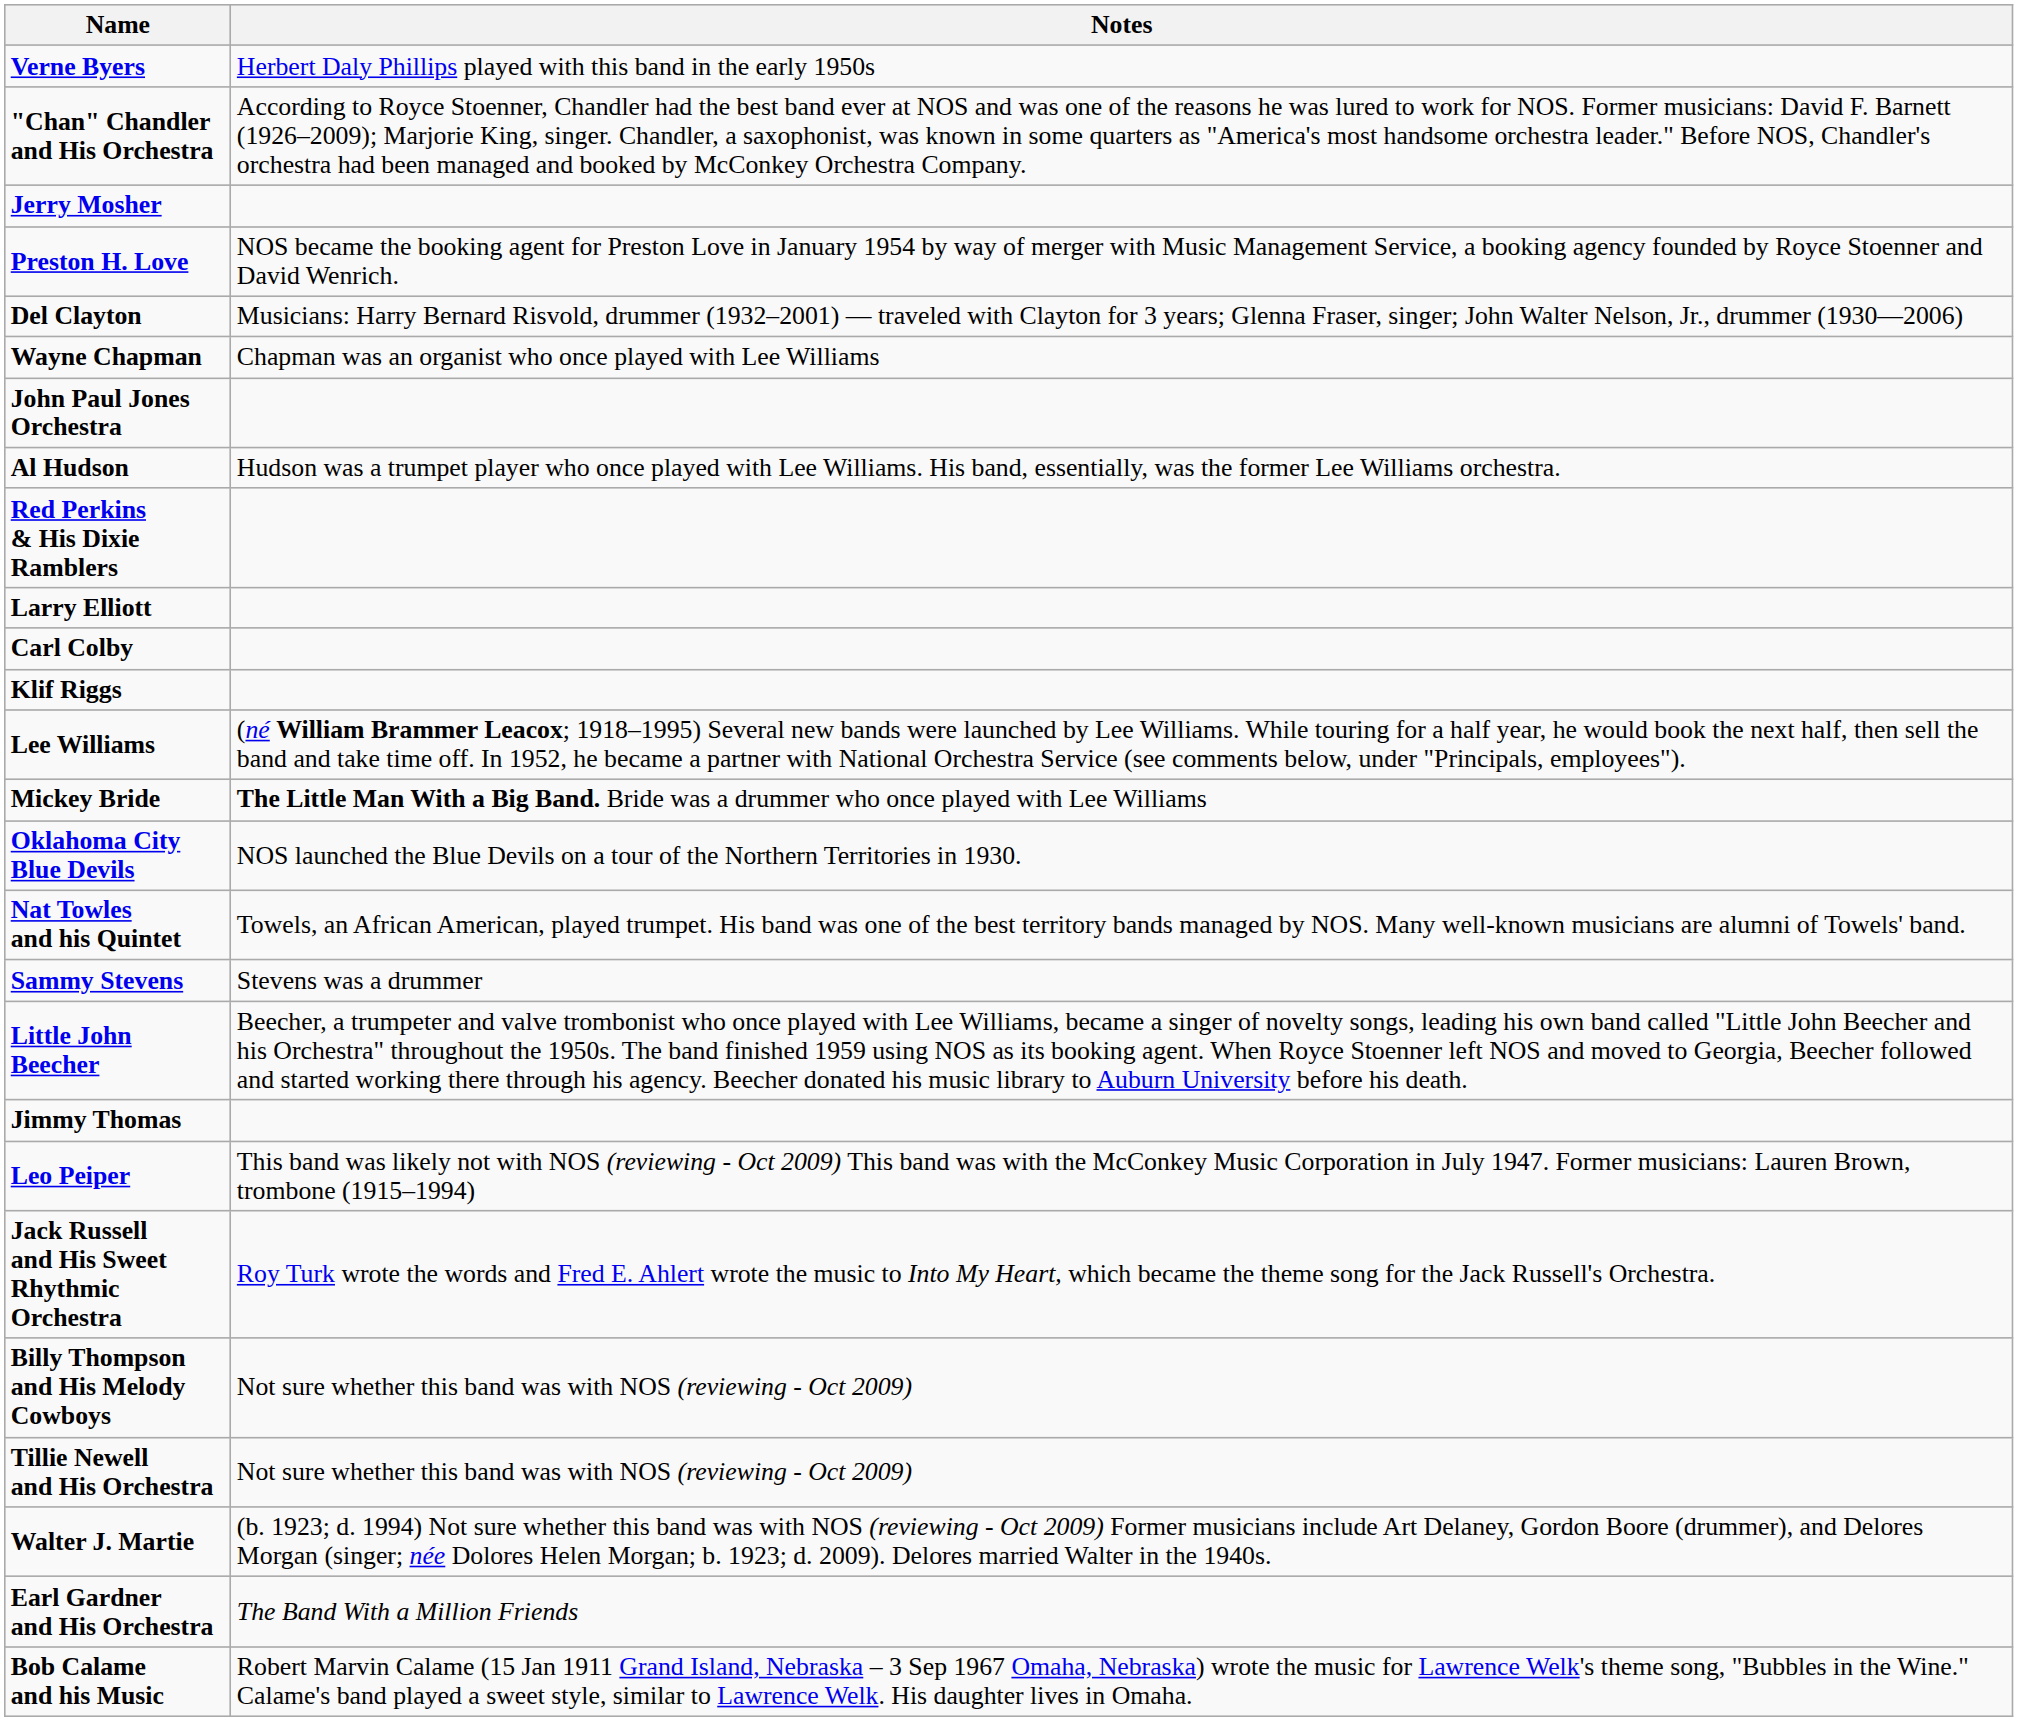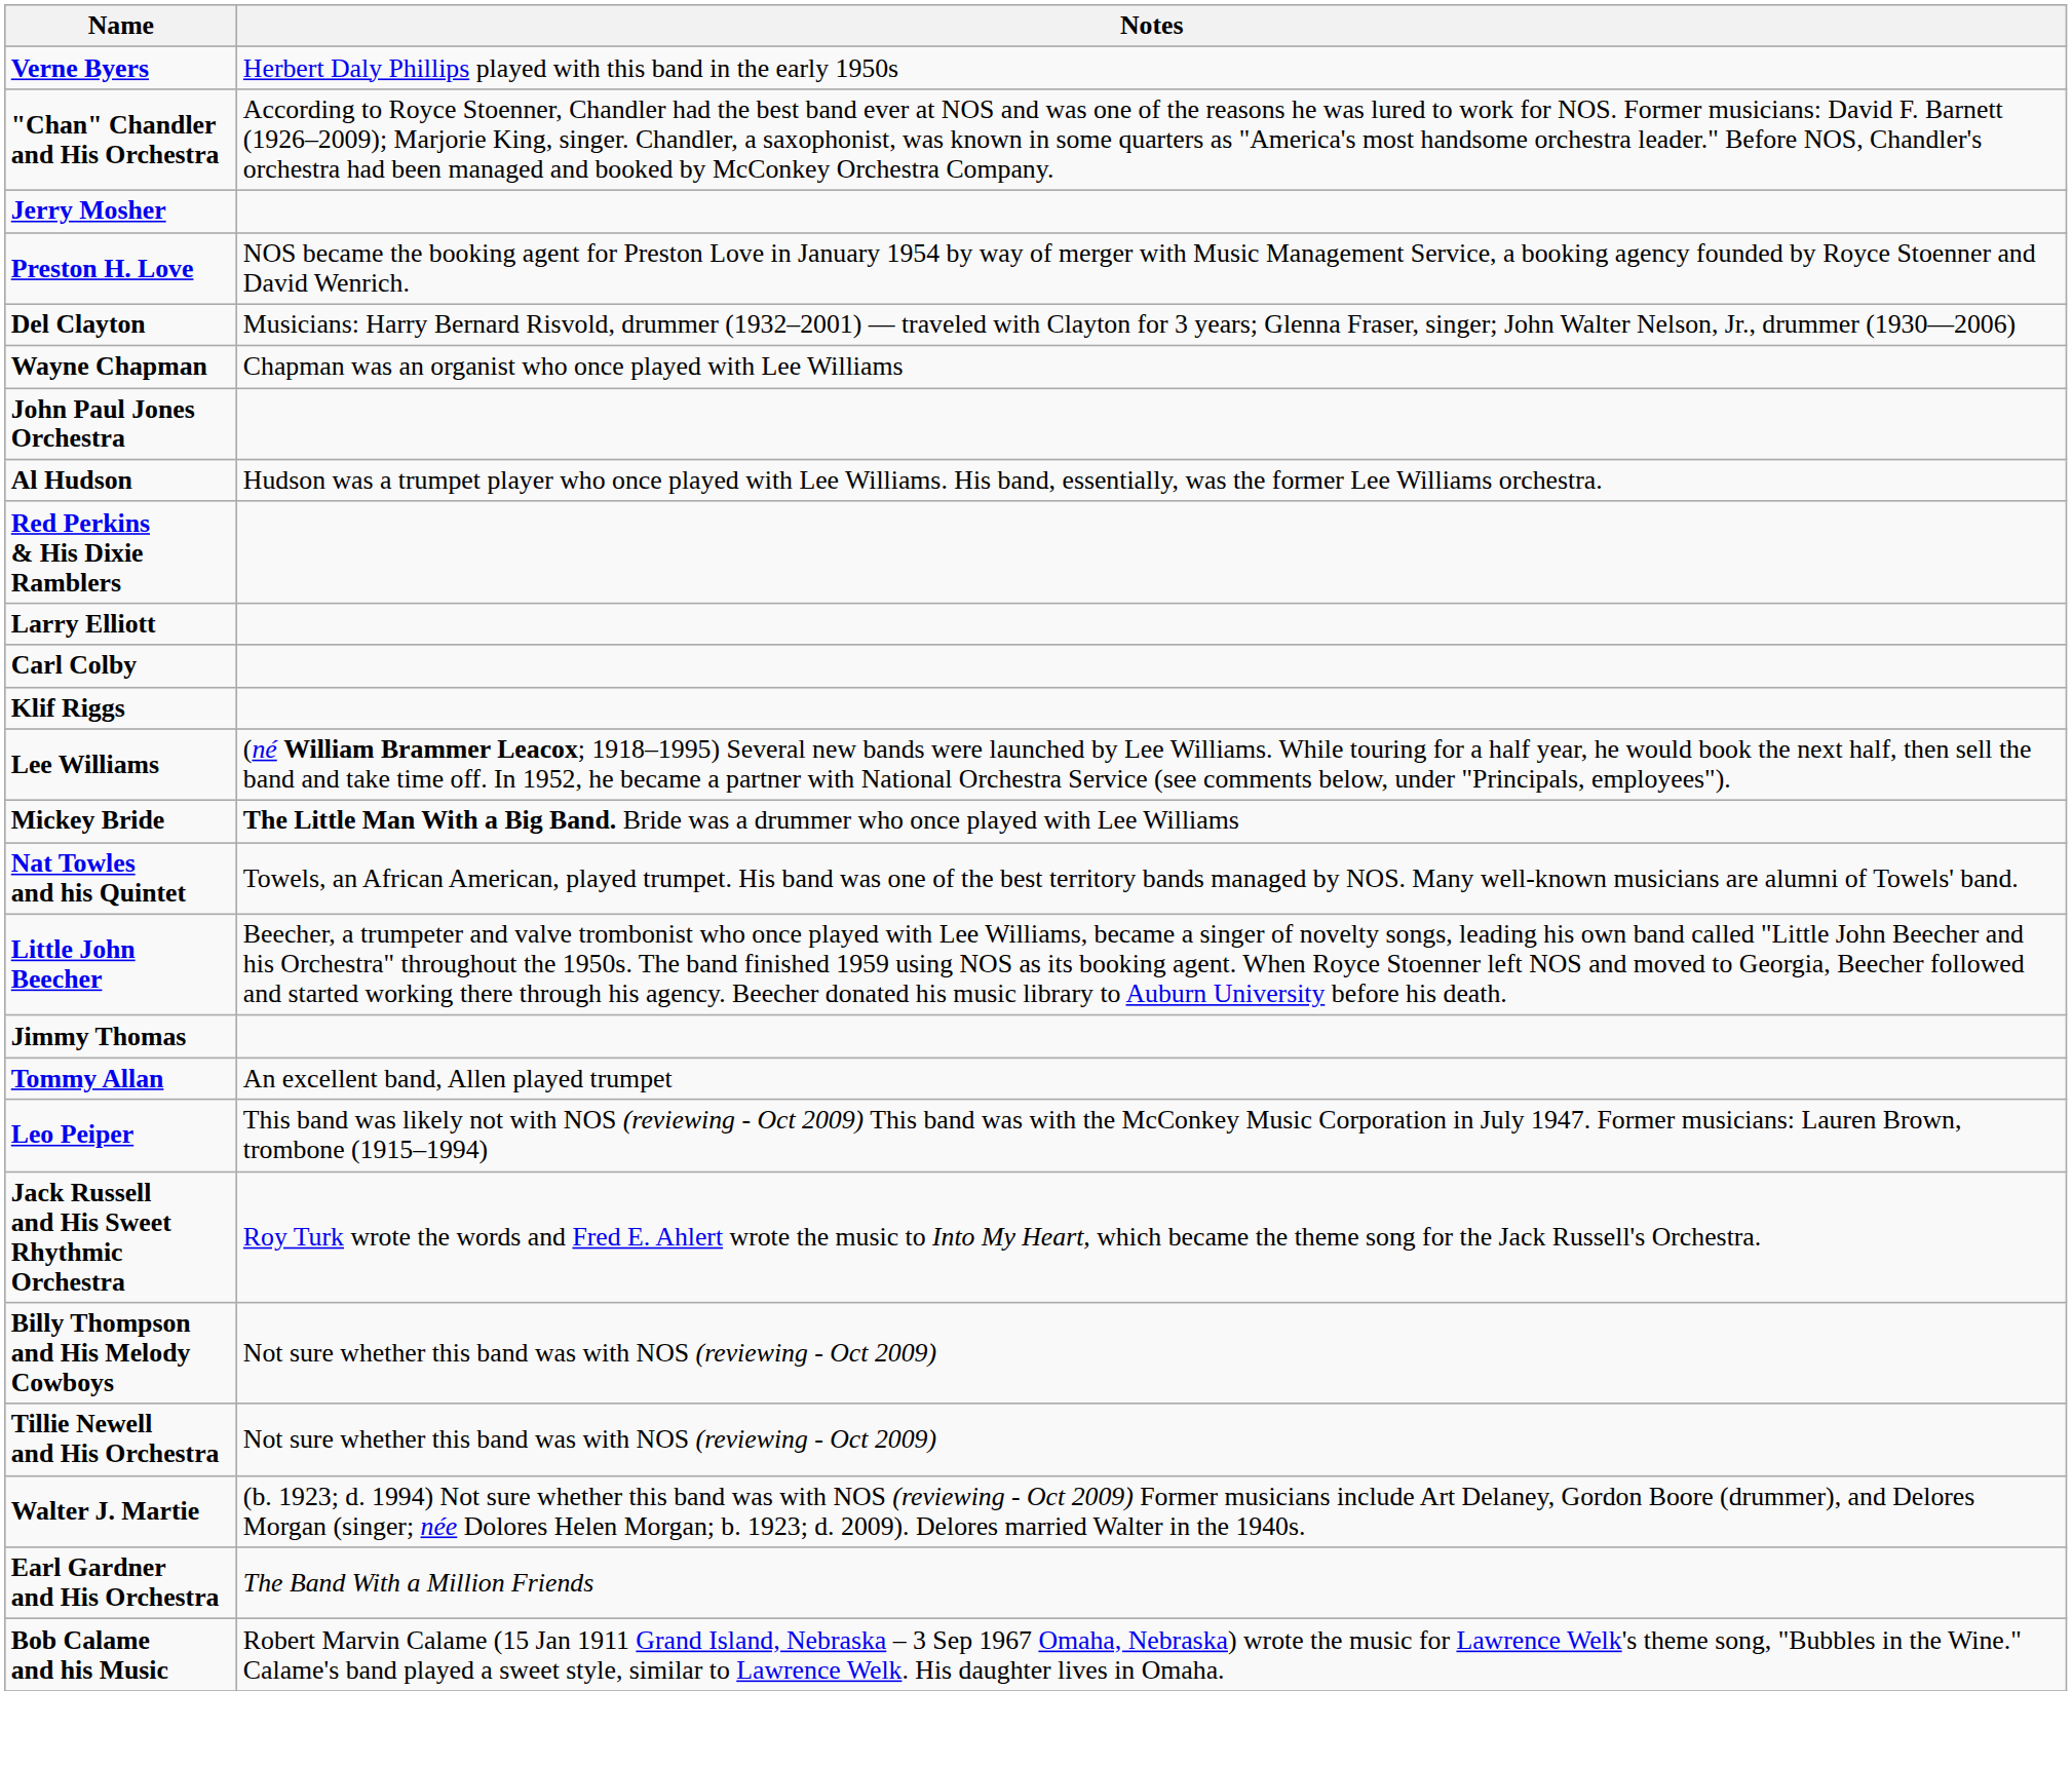- row: Oklahoma City Blue Devils | NOS launched the Blue Devils on a tour of the Northern Territories in 1930.
- row: Sammy Stevens | Stevens was a drummer
+ row: Tommy Allan | An excellent band, Allen played trumpet
